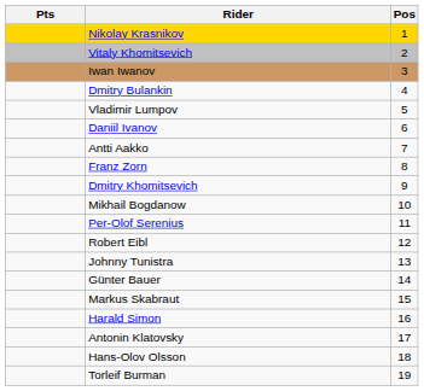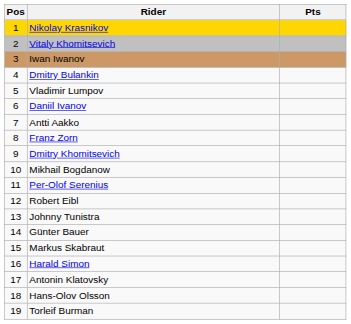columns swapped: Pos <-> Pts
